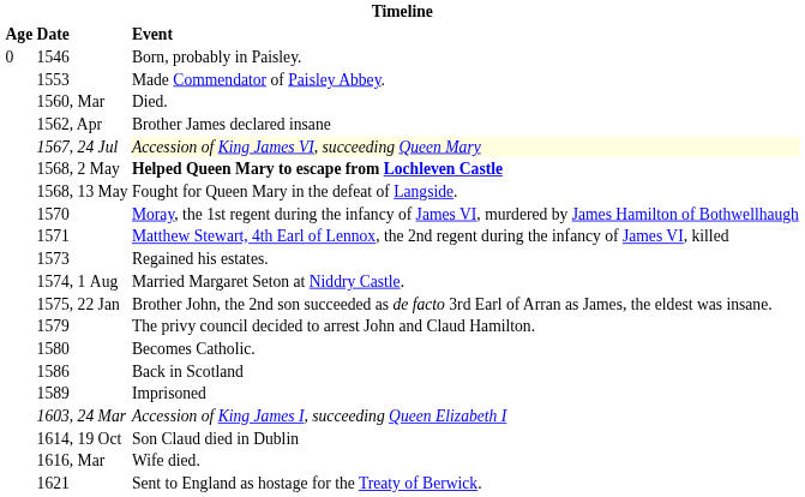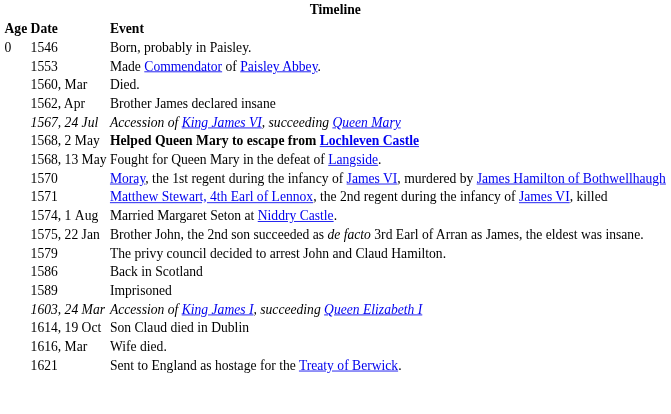1567, 24 Jul | Event: lightyellow background -> no background
- row: 1573 | Regained his estates.
- row: 1580 | Becomes Catholic.
